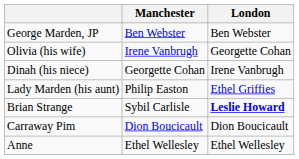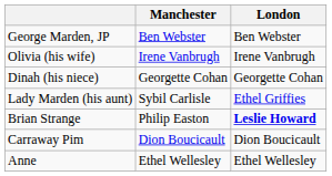Olivia (his wife) | London: Georgette Cohan -> Irene Vanbrugh
Dinah (his niece) | London: Irene Vanbrugh -> Georgette Cohan
Lady Marden (his aunt) | Manchester: Philip Easton -> Sybil Carlisle
Brian Strange | Manchester: Sybil Carlisle -> Philip Easton
